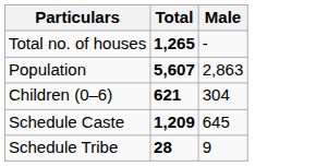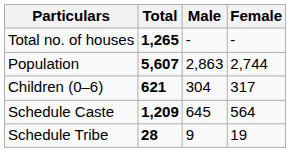+ column: Female | - | 2,744 | 317 | 564 | 19
